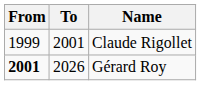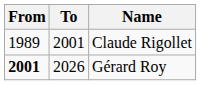Claude Rigollet | From: 1999 -> 1989
